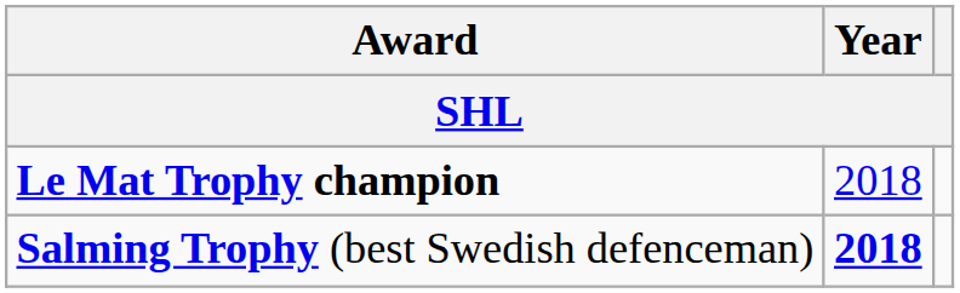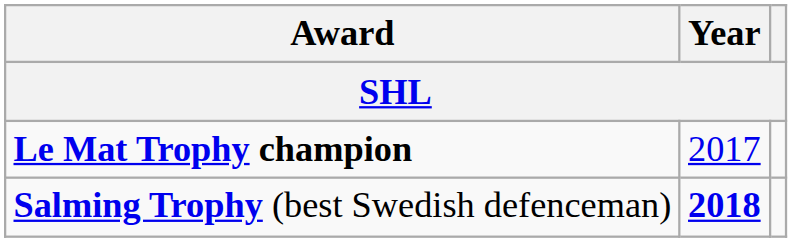Le Mat Trophy champion | Year: 2018 -> 2017
